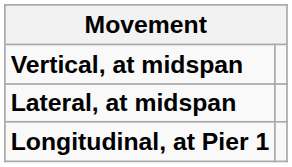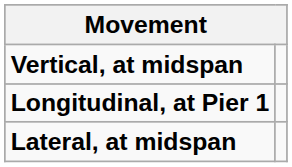rows swapped: Lateral, at midspan <-> Longitudinal, at Pier 1
